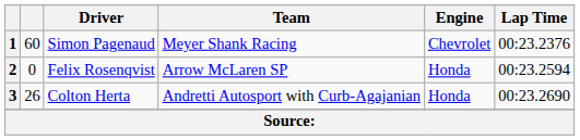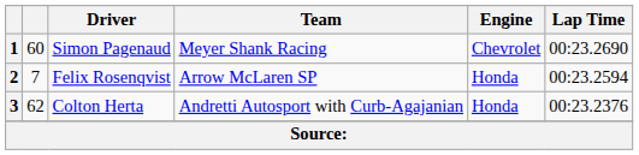1 | Lap Time: 00:23.2376 -> 00:23.2690
2 | column 2: 0 -> 7
3 | column 2: 26 -> 62
3 | Lap Time: 00:23.2690 -> 00:23.2376
